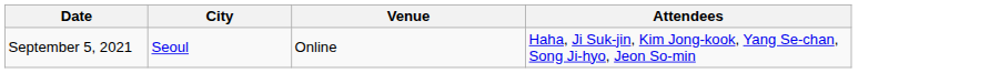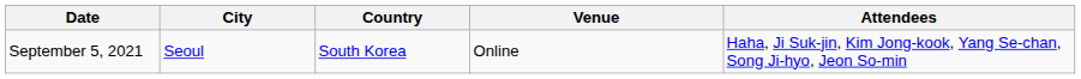+ column: Country | South Korea
